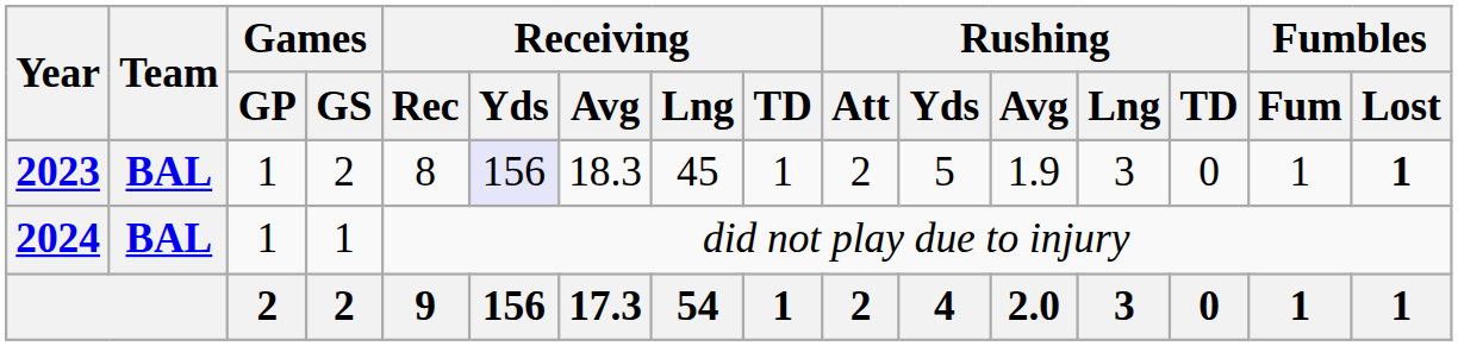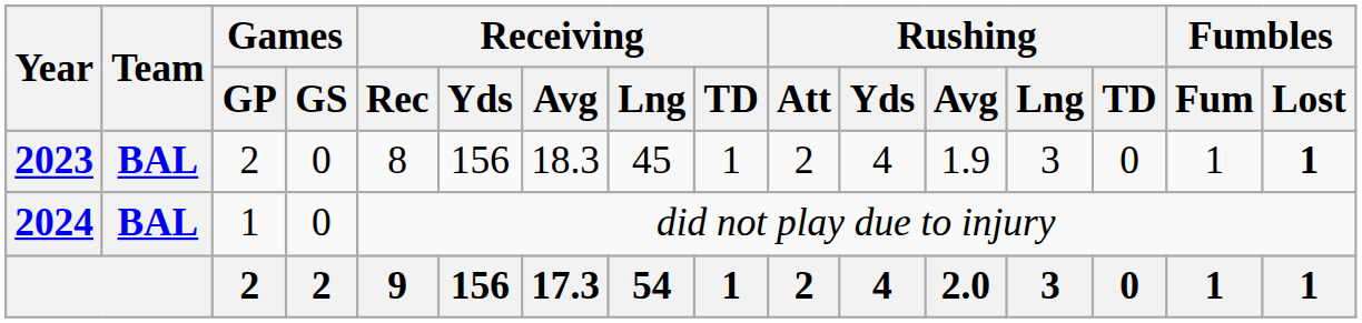2023 | Games / GP: 1 -> 2
2023 | Games / GS: 2 -> 0
2023 | Receiving / Yds: lavender background -> no background
2023 | Rushing / Yds: 5 -> 4
2024 | Games / GS: 1 -> 0
